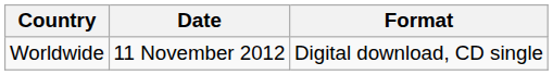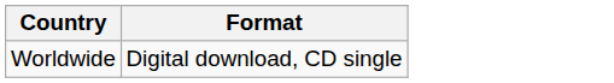- column: Date | 11 November 2012
